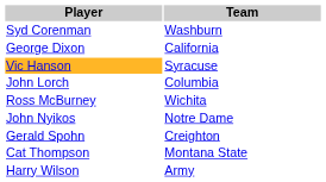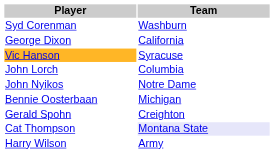- row: Ross McBurney | Wichita
+ row: Bennie Oosterbaan | Michigan
Cat Thompson | Team: no background -> lavender background
